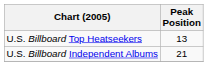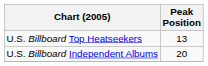U.S. Billboard Independent Albums | Peak Position: 21 -> 20
